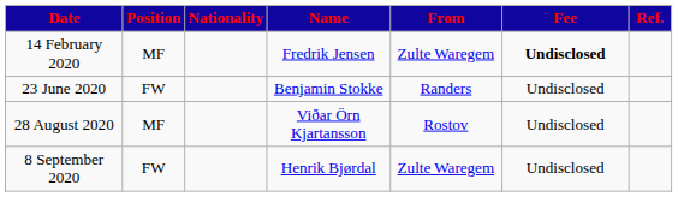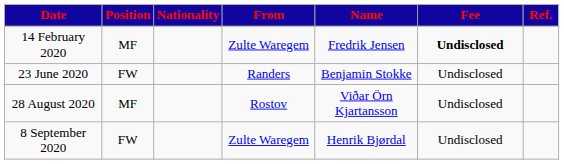columns swapped: Name <-> From
